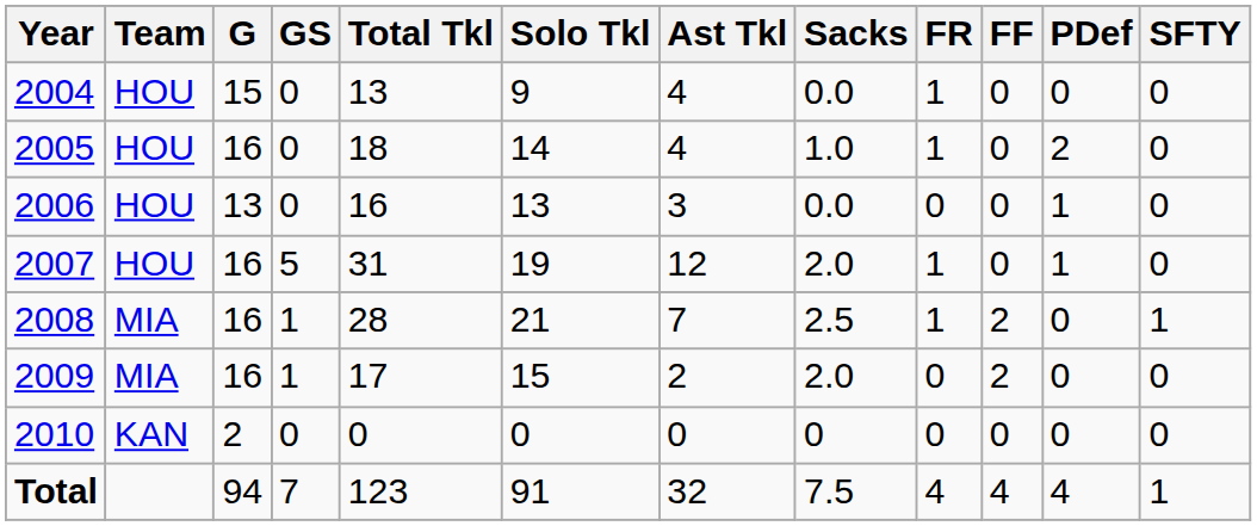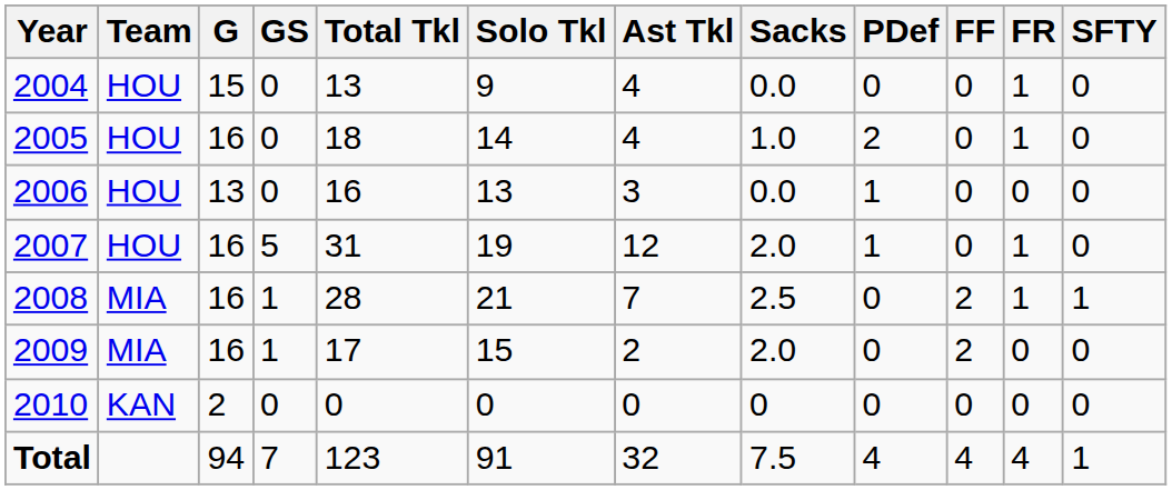columns swapped: PDef <-> FR
